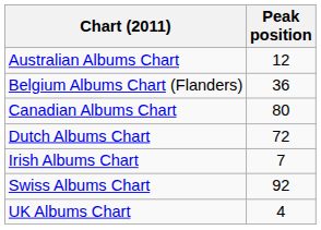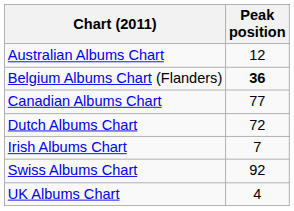Belgium Albums Chart (Flanders) | Peak position: normal -> bold
Canadian Albums Chart | Peak position: 80 -> 77
